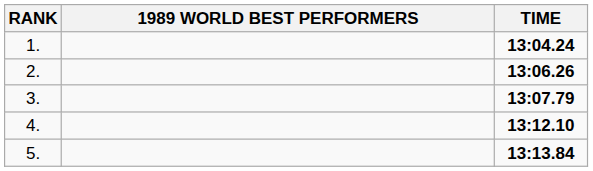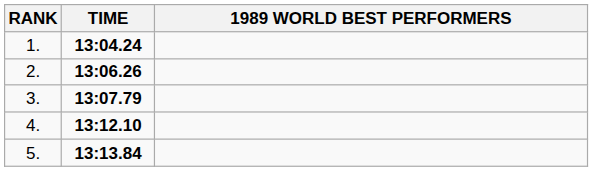columns swapped: 1989 WORLD BEST PERFORMERS <-> TIME
